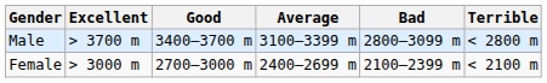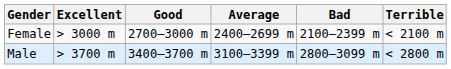rows swapped: Male <-> Female
